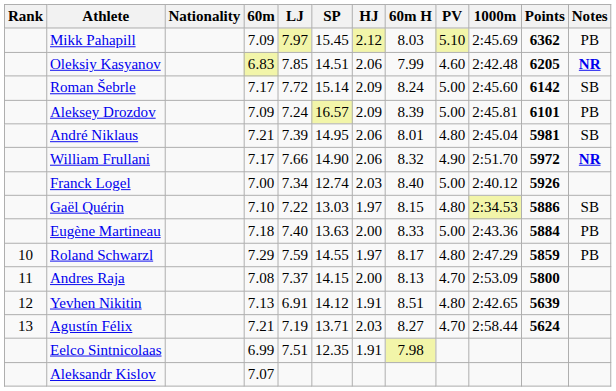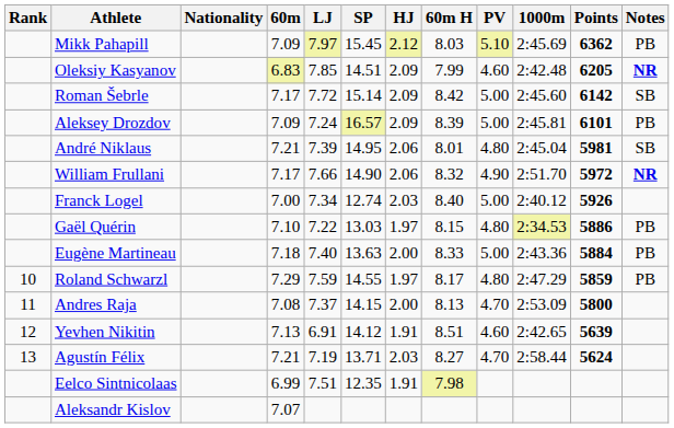Oleksiy Kasyanov | HJ: 2.06 -> 2.09
Roman Šebrle | 60m H: 8.24 -> 8.42
Gaël Quérin | Notes: SB -> PB
Yevhen Nikitin | PV: 4.80 -> 4.60
